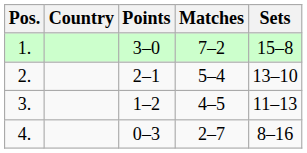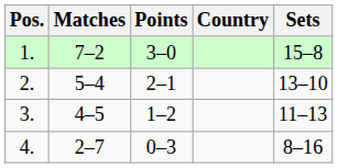columns swapped: Country <-> Matches
